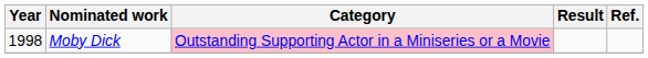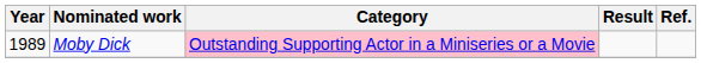Moby Dick | Year: 1998 -> 1989
